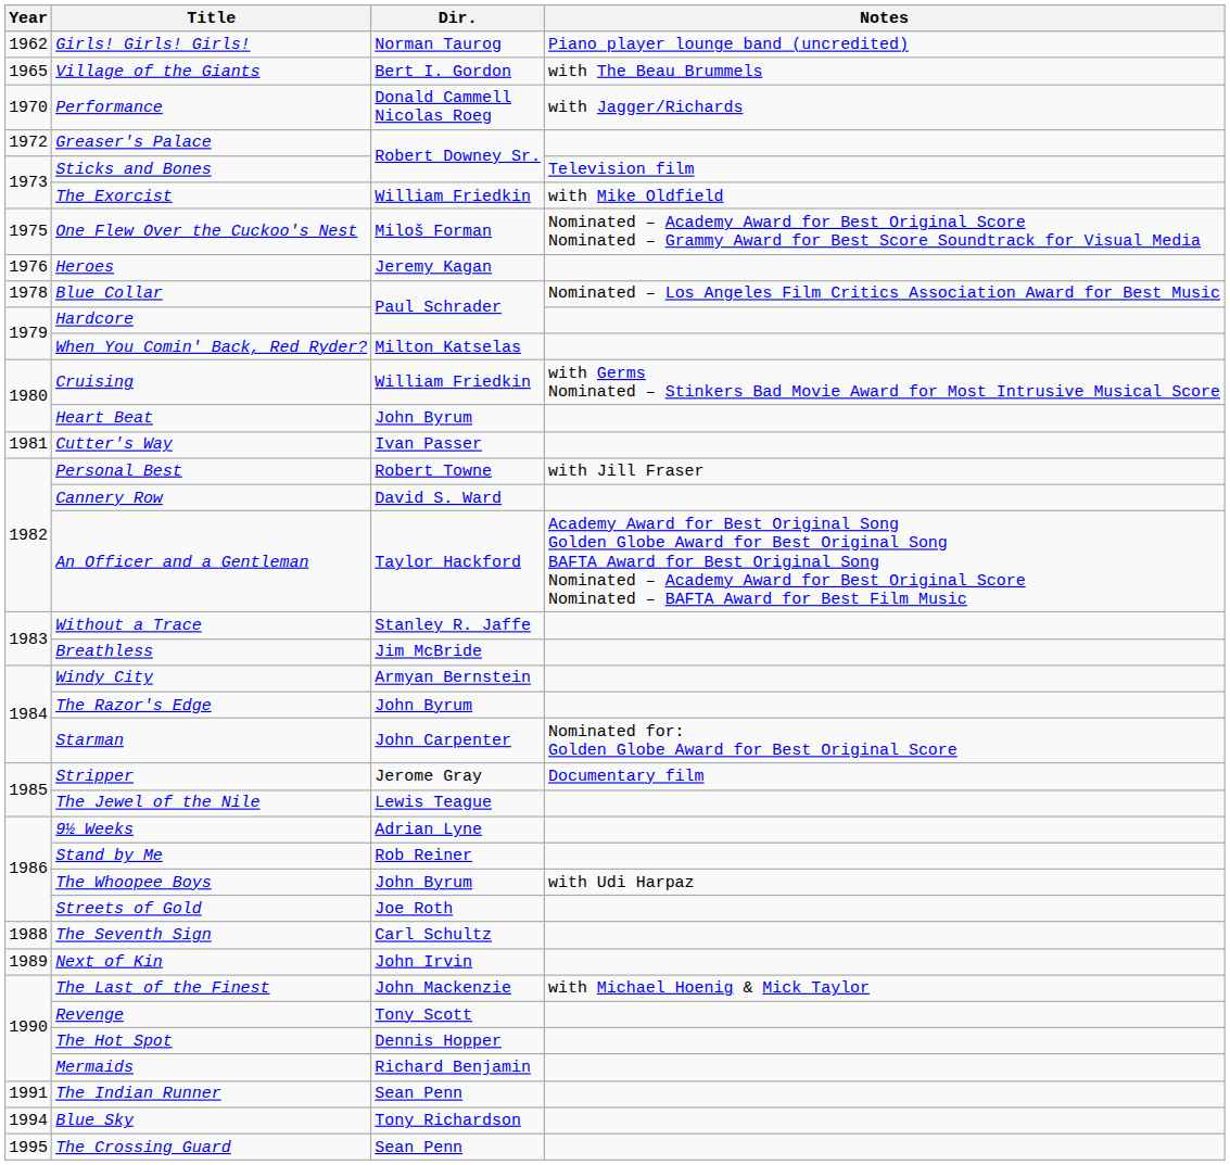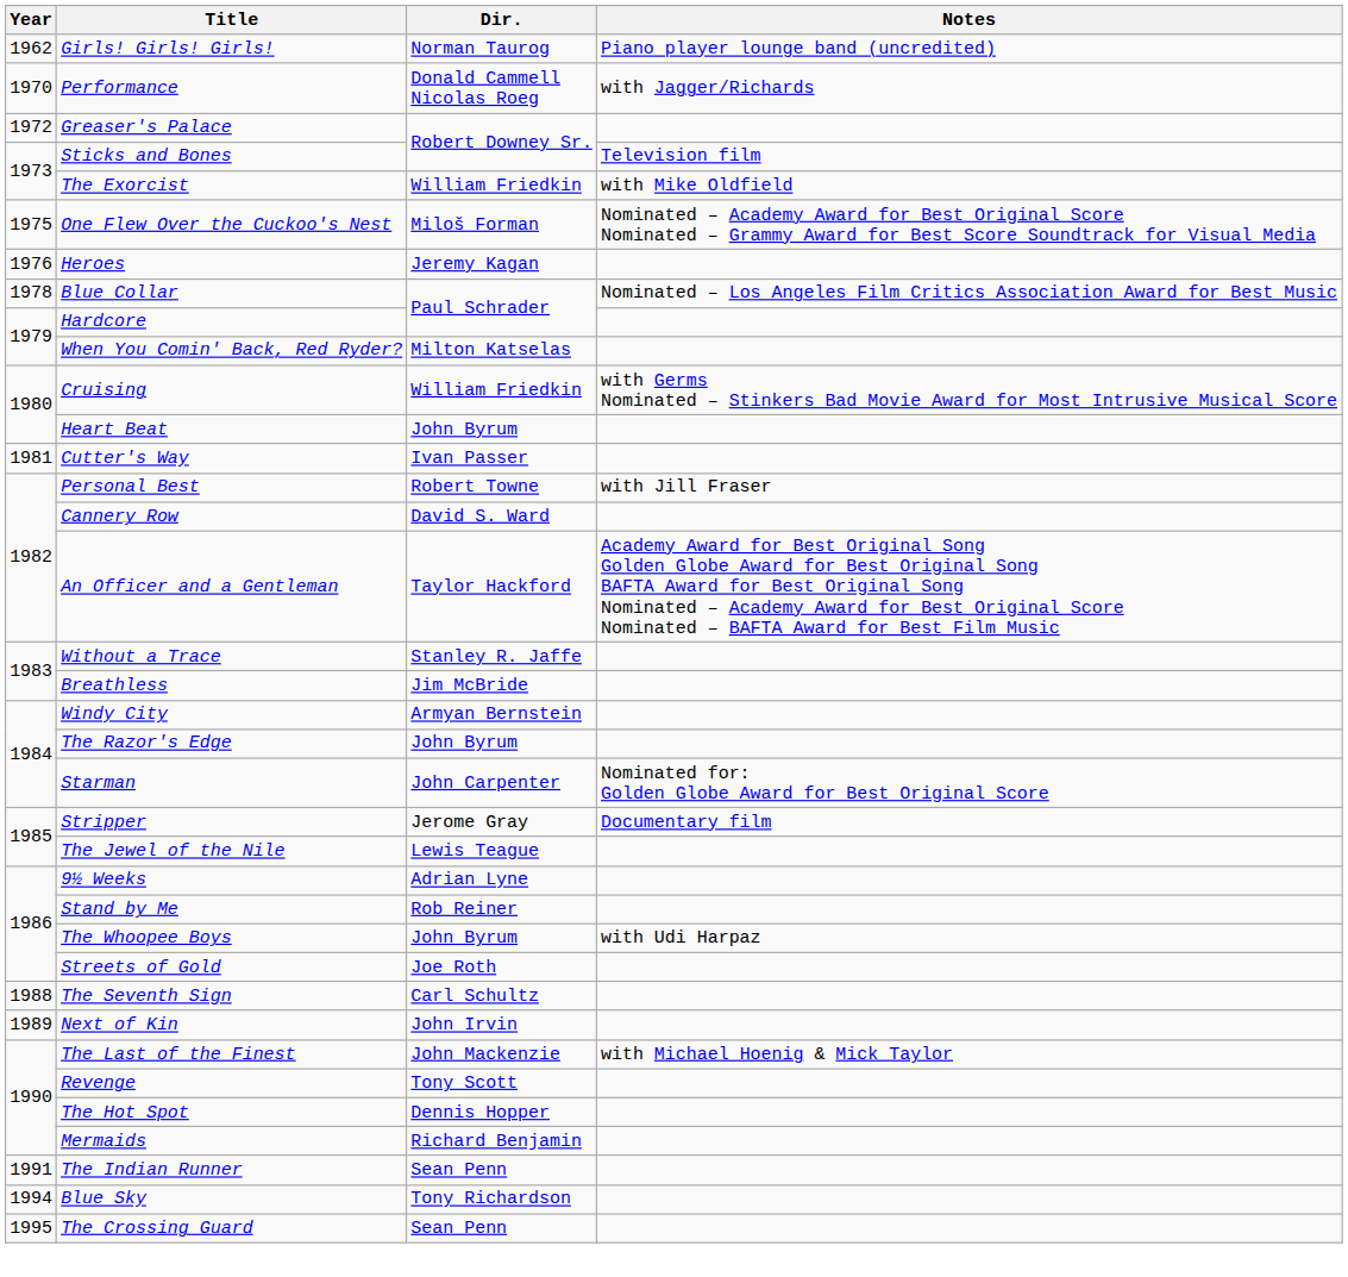- row: 1965 | Village of the Giants | Bert I. Gordon | with The Beau Brummels
